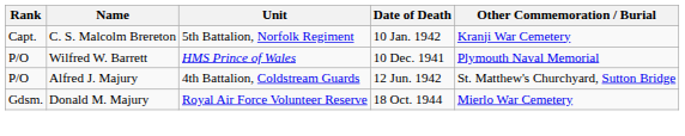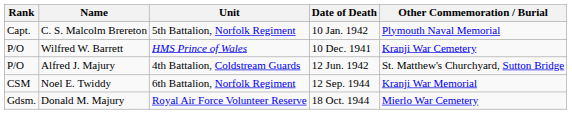C. S. Malcolm Brereton | Other Commemoration / Burial: Kranji War Cemetery -> Plymouth Naval Memorial
Wilfred W. Barrett | Other Commemoration / Burial: Plymouth Naval Memorial -> Kranji War Cemetery
+ row: CSM | Noel E. Twiddy | 6th Battalion, Norfolk Regiment | 12 Sep. 1944 | Kranji War Memorial
